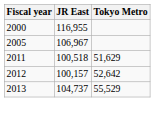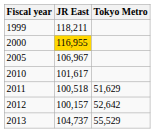+ row: 1999 | 118,211
2000 | JR East: no background -> gold background
+ row: 2010 | 101,617
